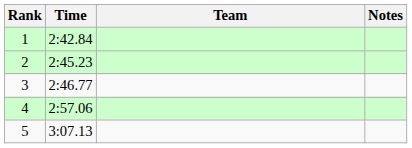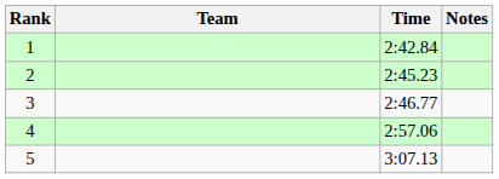columns swapped: Team <-> Time
